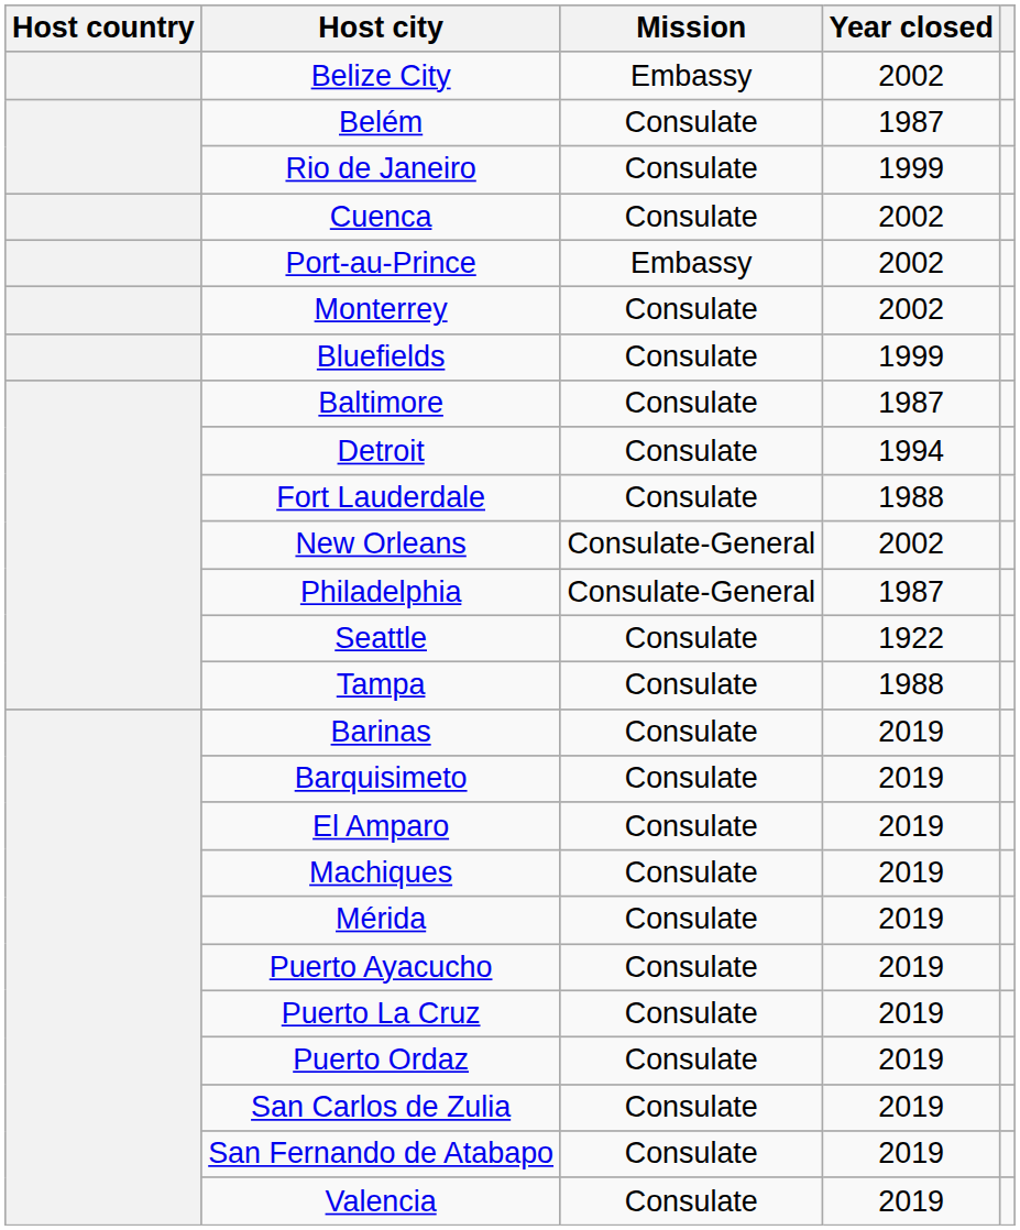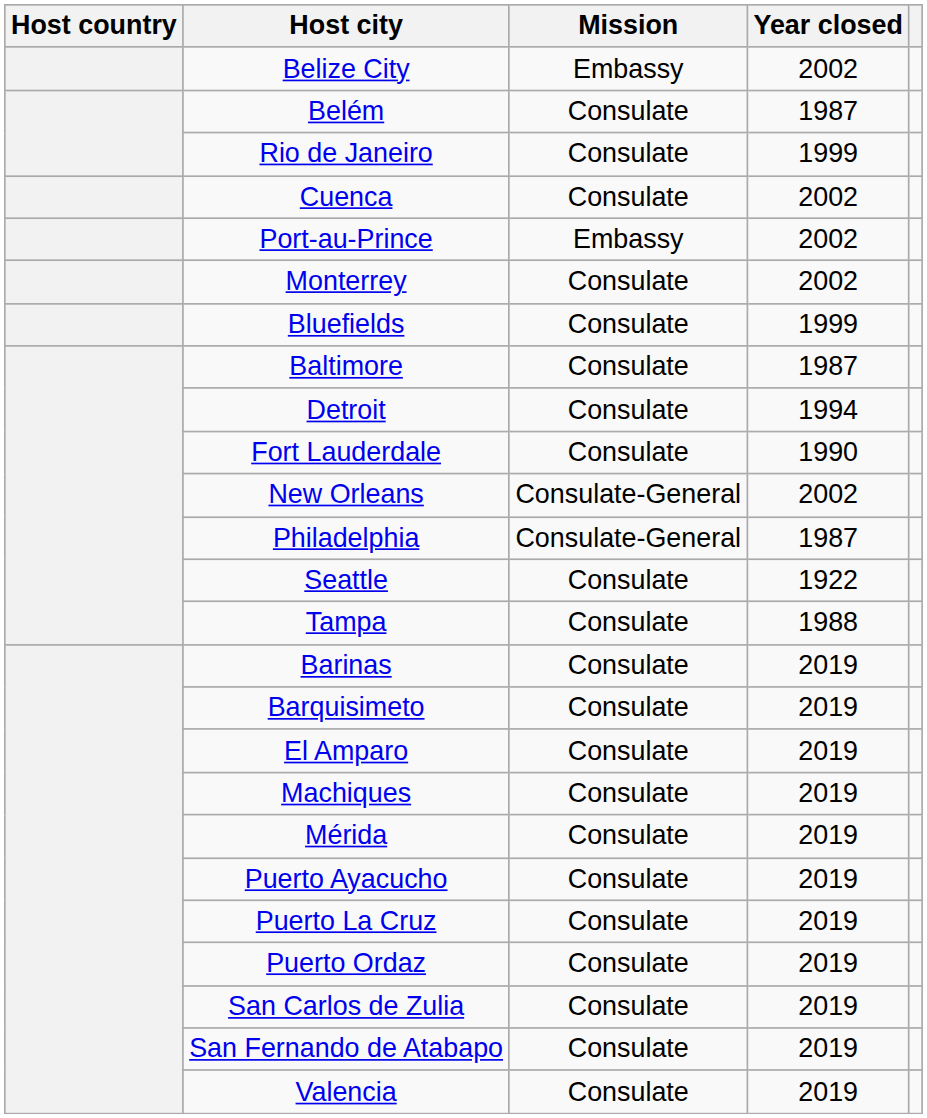Fort Lauderdale | Year closed: 1988 -> 1990
